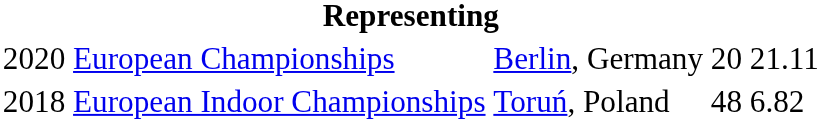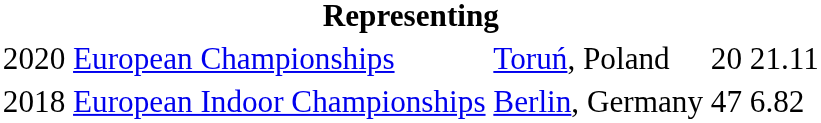European Championships | column 3: Berlin, Germany -> Toruń, Poland
European Indoor Championships | column 3: Toruń, Poland -> Berlin, Germany
European Indoor Championships | column 4: 48 -> 47
